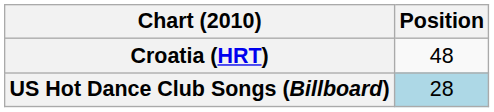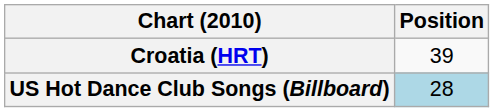Croatia (HRT) | Position: 48 -> 39
